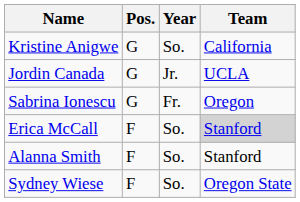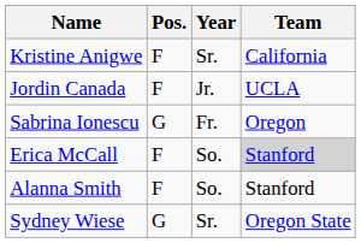Kristine Anigwe | Pos.: G -> F
Kristine Anigwe | Year: So. -> Sr.
Jordin Canada | Pos.: G -> F
Sydney Wiese | Pos.: F -> G
Sydney Wiese | Year: So. -> Sr.
